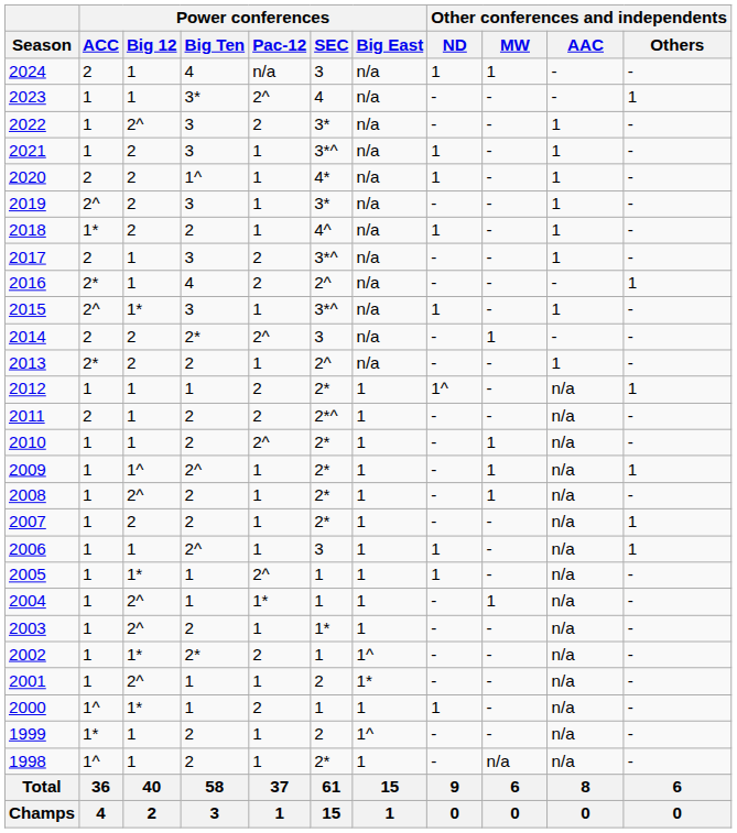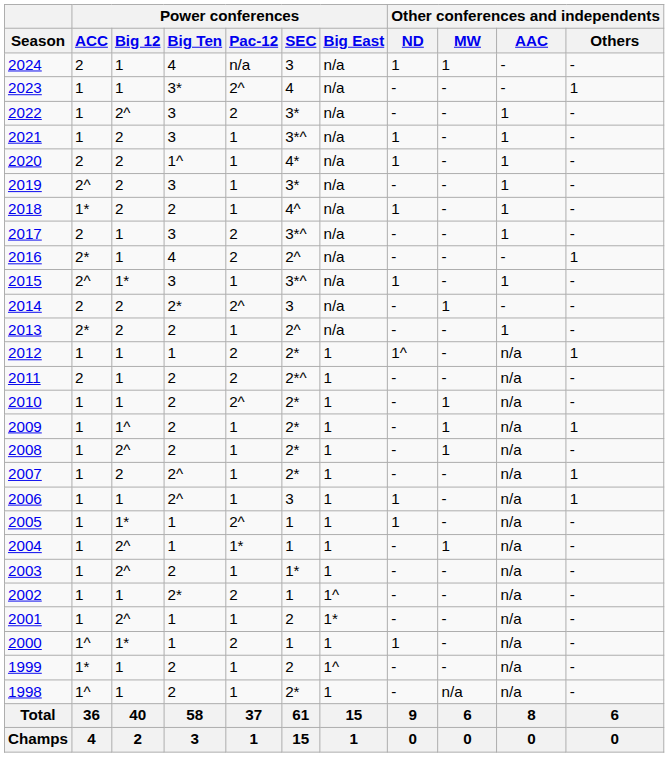2009 | Power conferences / Big Ten: 2^ -> 2
2007 | Power conferences / Big Ten: 2 -> 2^
2002 | Power conferences / Big 12: 1* -> 1
